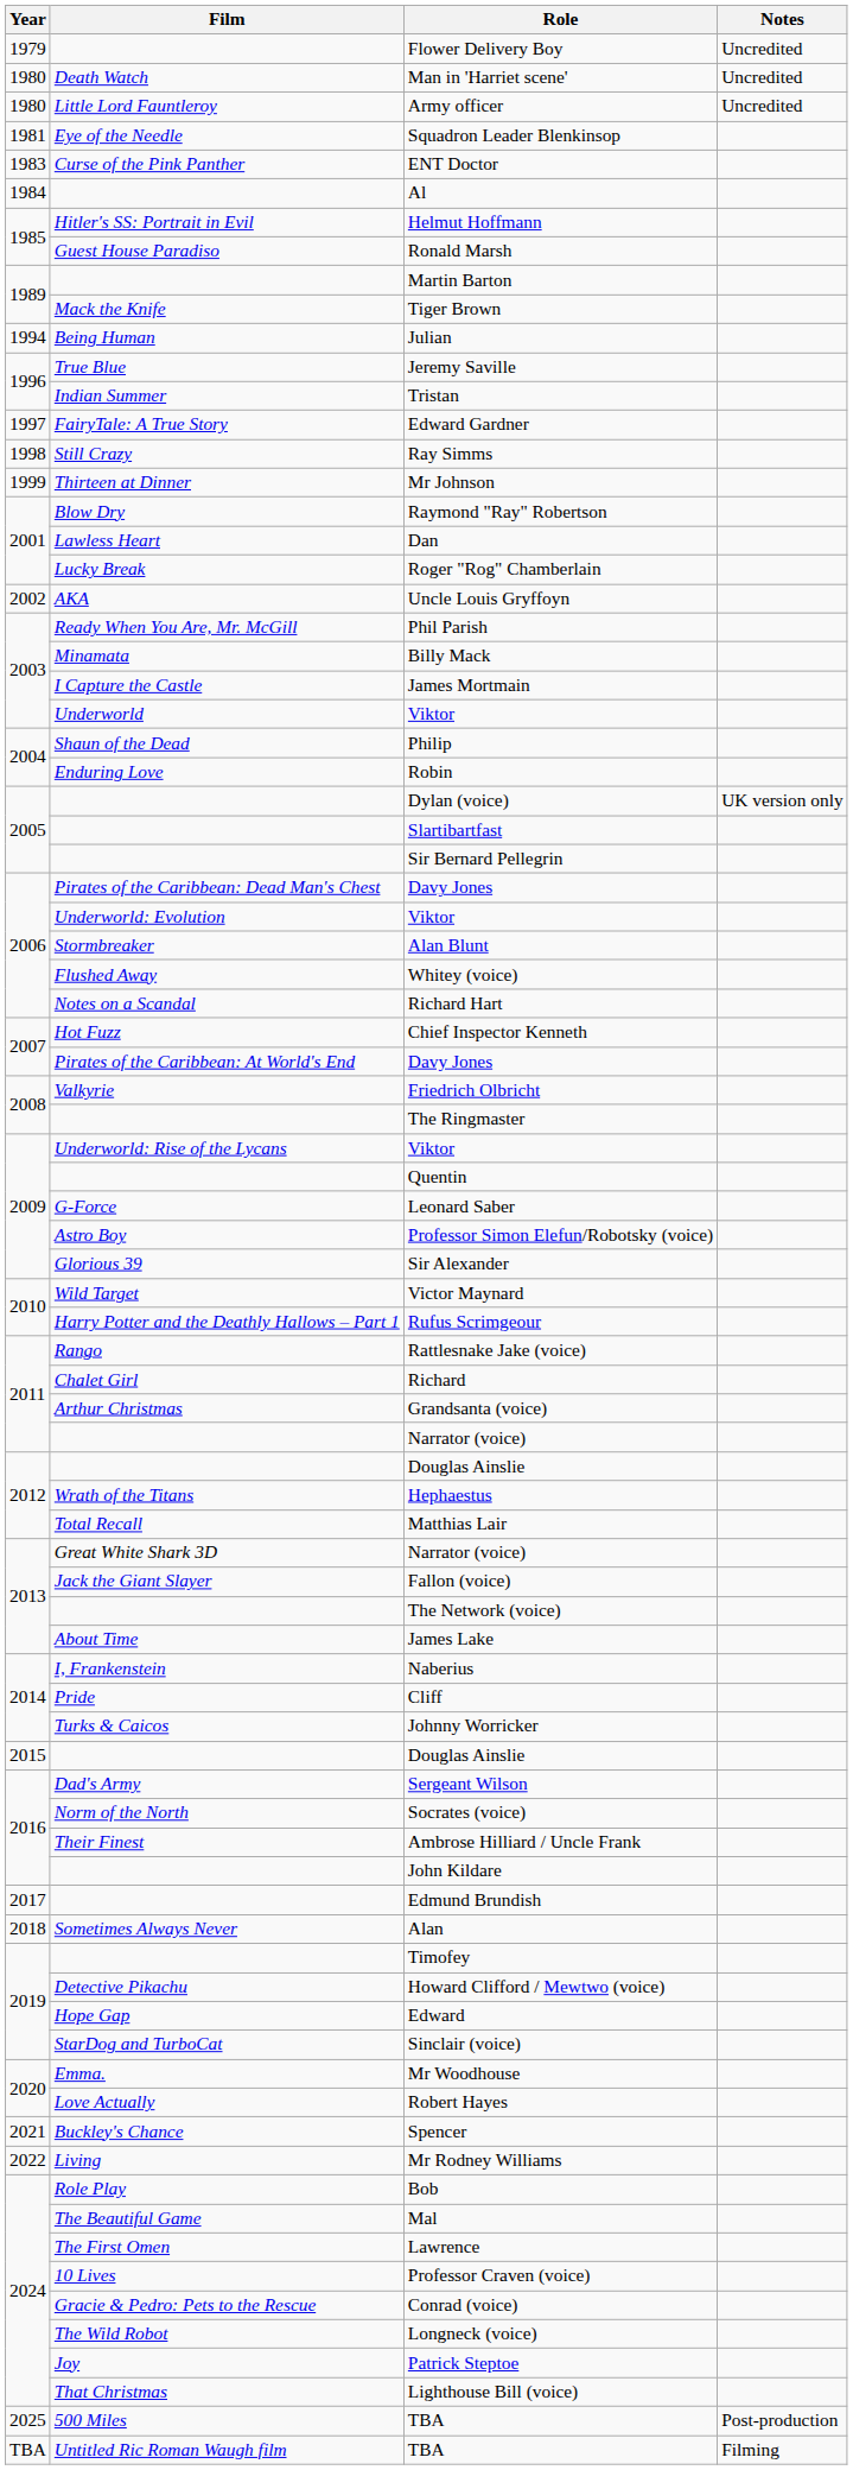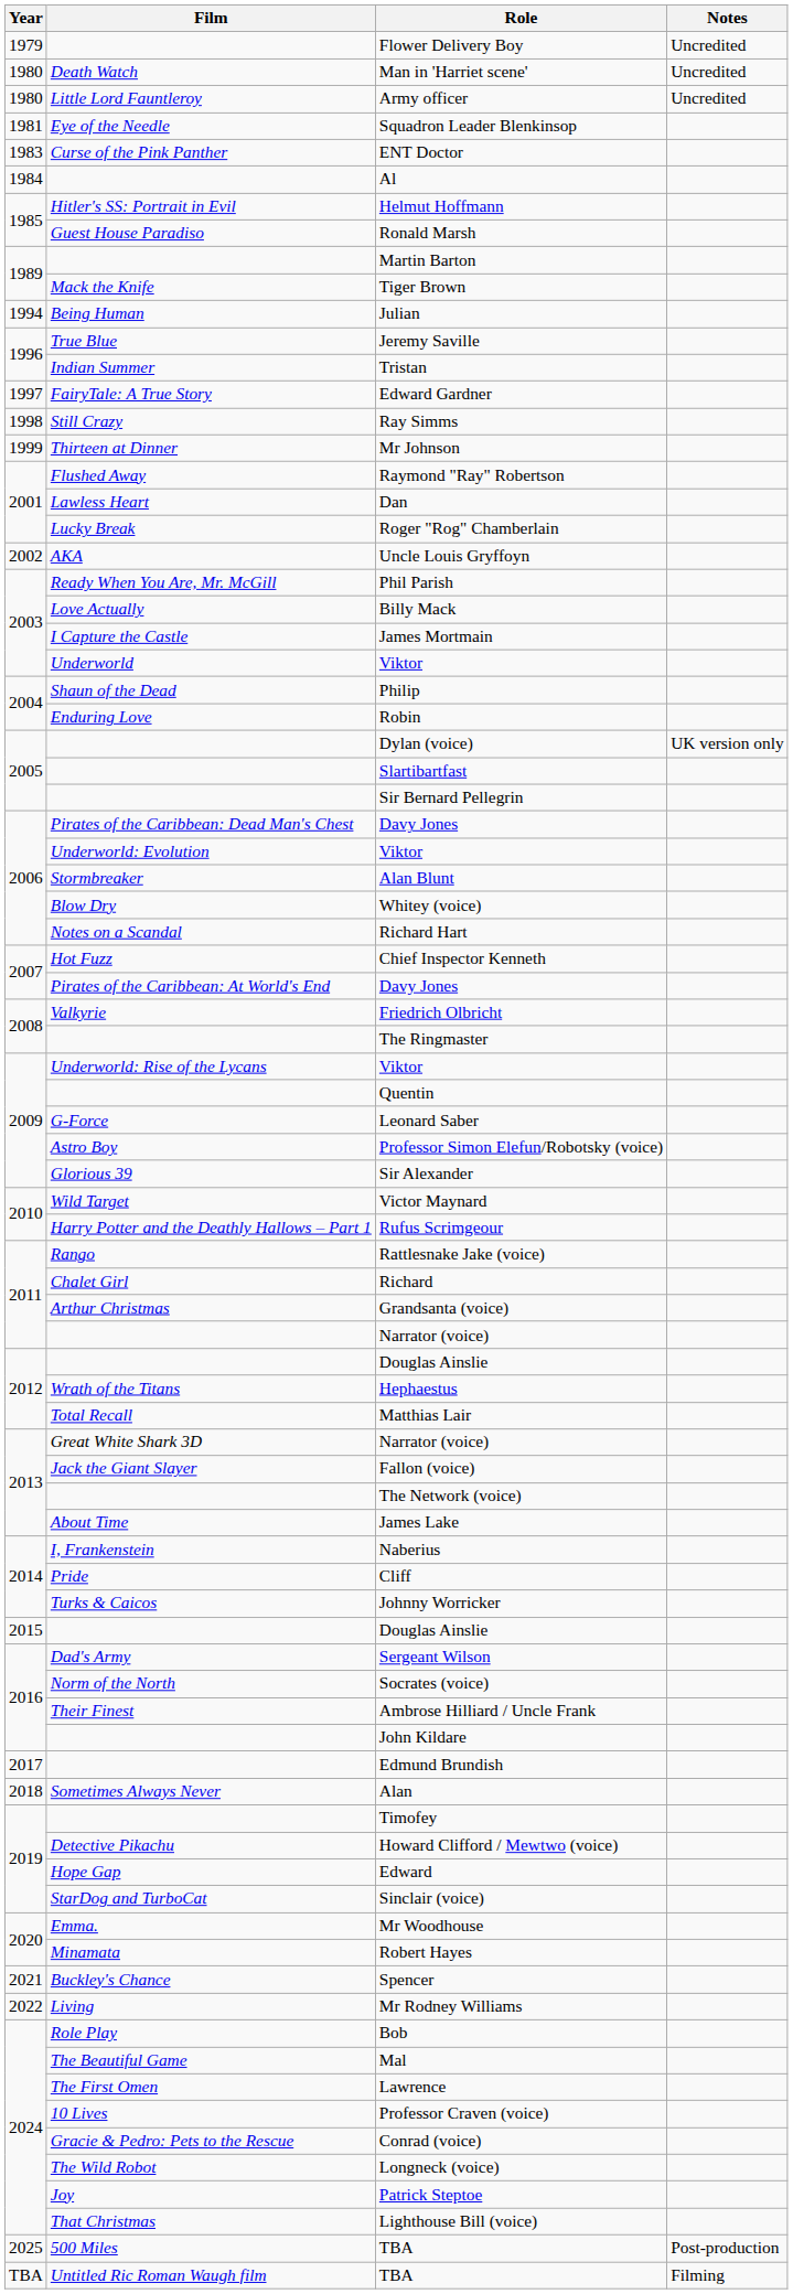Raymond "Ray" Robertson | Film: Blow Dry -> Flushed Away
Billy Mack | Film: Minamata -> Love Actually
Whitey (voice) | Film: Flushed Away -> Blow Dry
Robert Hayes | Film: Love Actually -> Minamata
